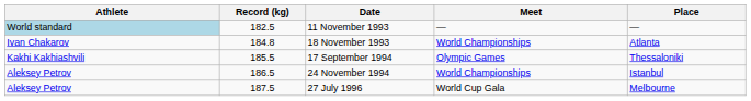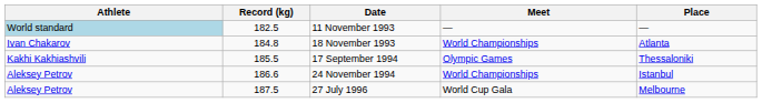24 November 1994 | Record (kg): 186.5 -> 186.6
